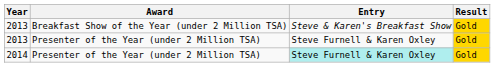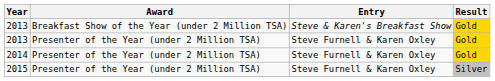2014 | Entry: paleturquoise background -> no background
+ row: 2015 | Presenter of the Year (under 2 Million TSA) | Steve Furnell & Karen Oxley | Silver
